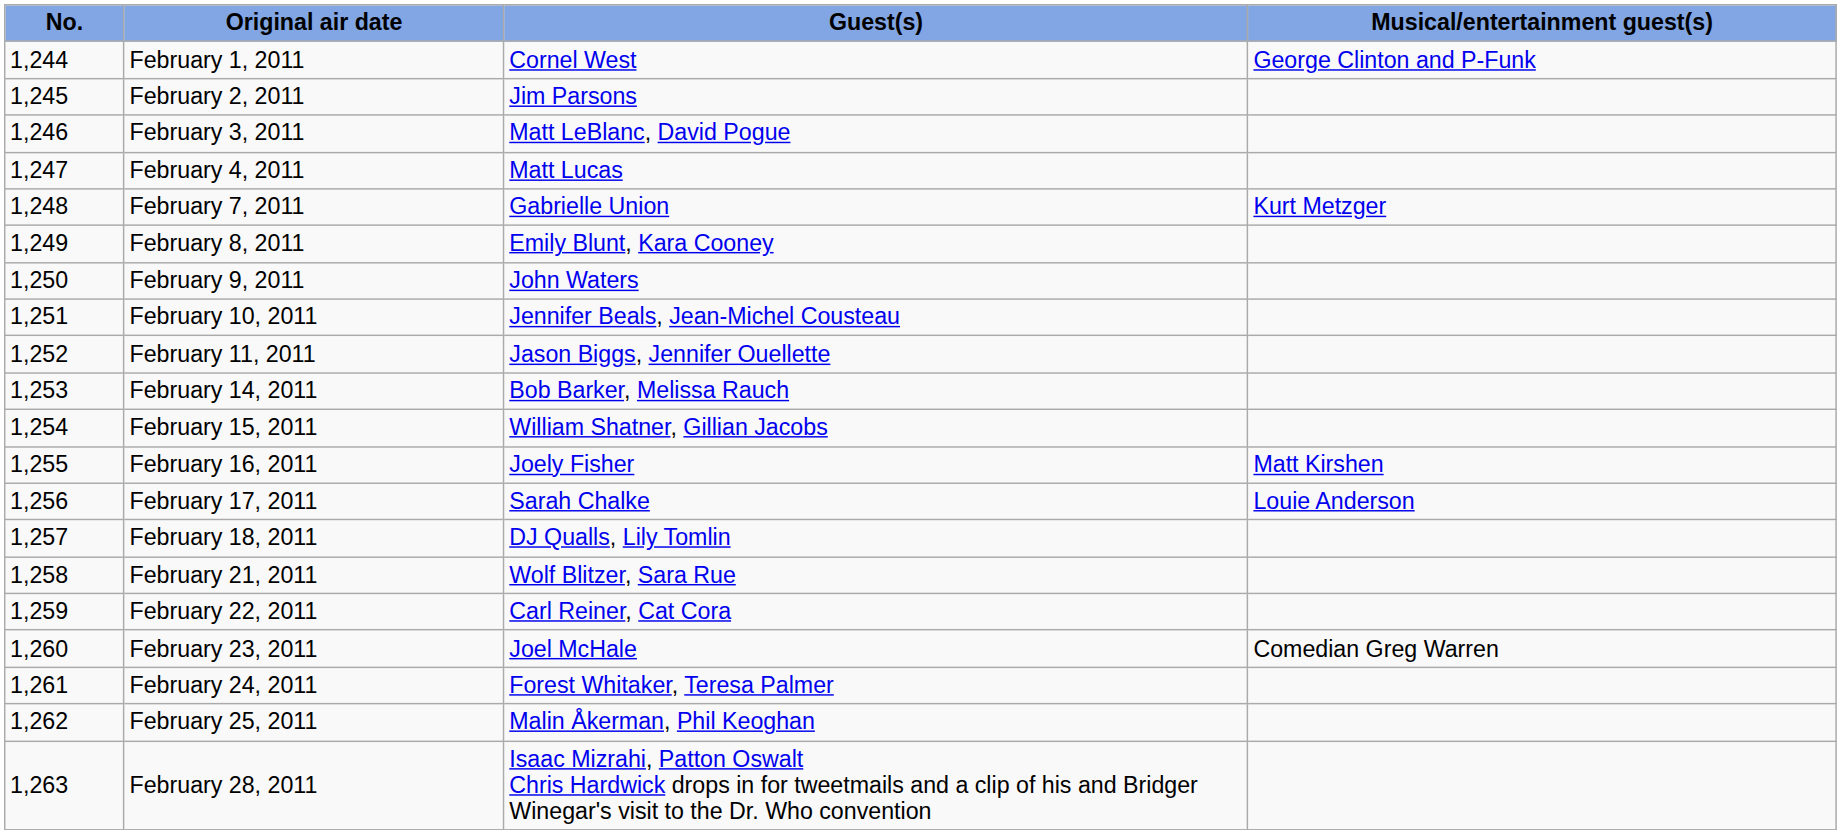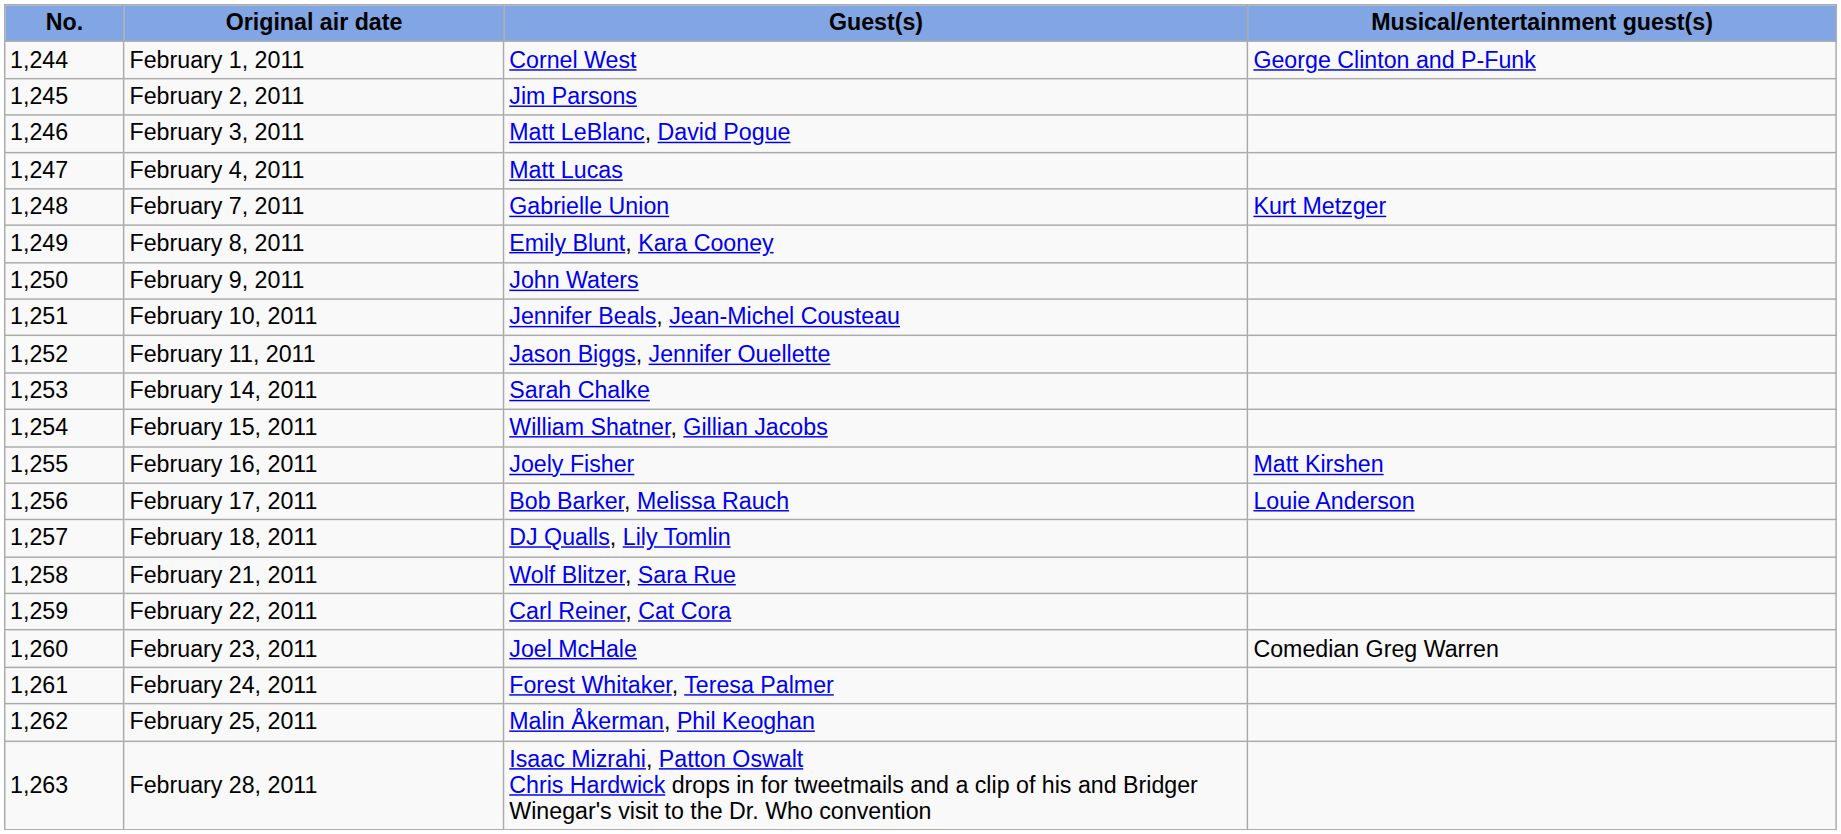February 14, 2011 | Guest(s): Bob Barker, Melissa Rauch -> Sarah Chalke
February 17, 2011 | Guest(s): Sarah Chalke -> Bob Barker, Melissa Rauch
